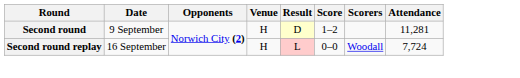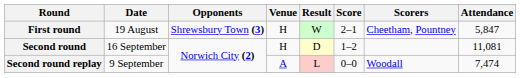+ row: First round | 19 August | Shrewsbury Town (3) | H | W | 2–1 | Cheetham, Pountney | 5,847
Second round | Date: 9 September -> 16 September
Second round | Attendance: 11,281 -> 11,081
Second round replay | Date: 16 September -> 9 September
Second round replay | Venue: H -> A
Second round replay | Attendance: 7,724 -> 7,474
